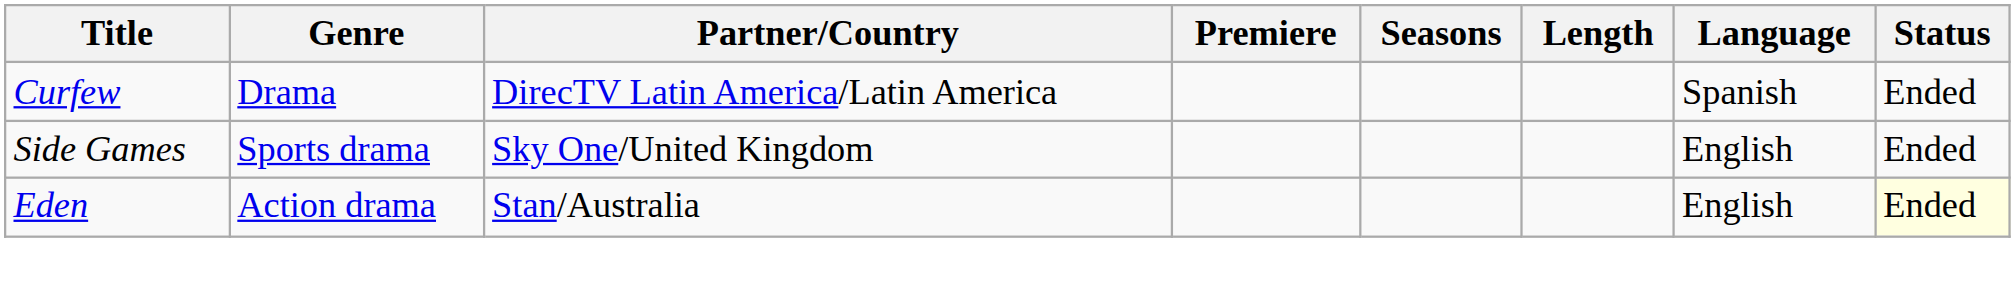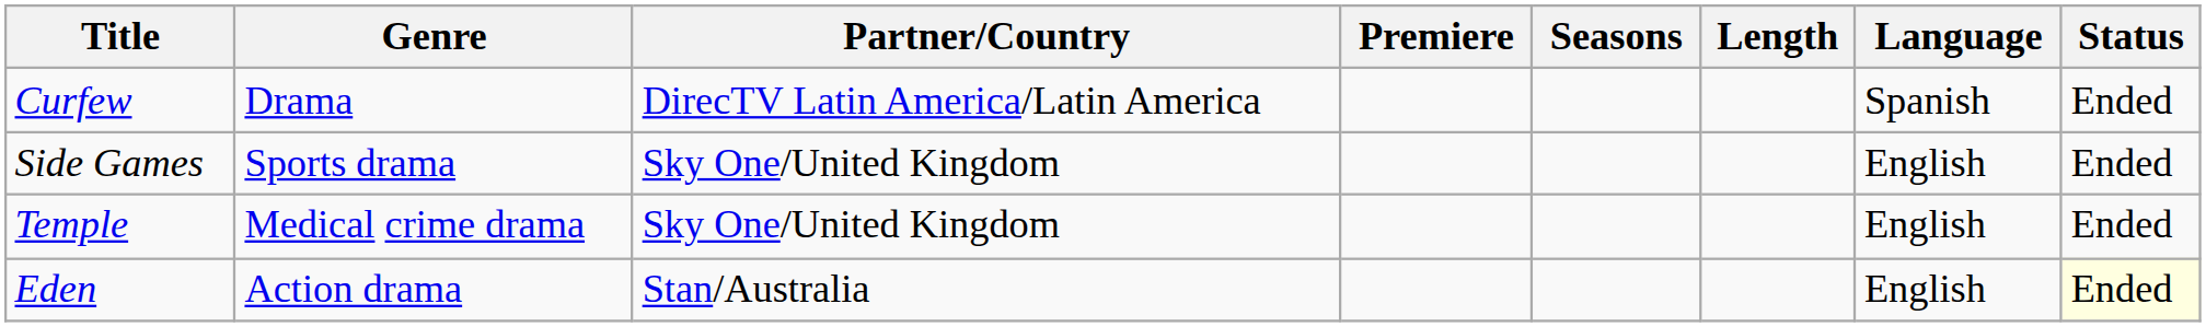+ row: Temple | Medical crime drama | Sky One/United Kingdom | English | Ended
